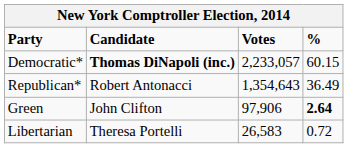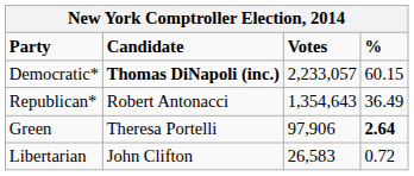Green | Candidate: John Clifton -> Theresa Portelli
Libertarian | Candidate: Theresa Portelli -> John Clifton
